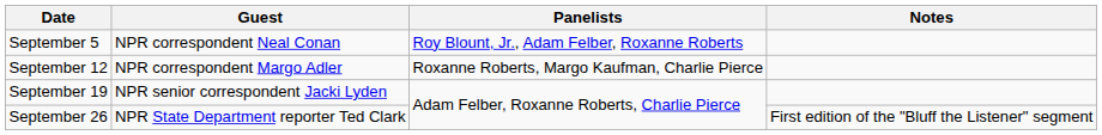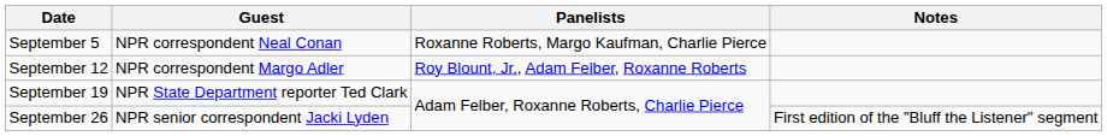September 5 | Panelists: Roy Blount, Jr., Adam Felber, Roxanne Roberts -> Roxanne Roberts, Margo Kaufman, Charlie Pierce
September 12 | Panelists: Roxanne Roberts, Margo Kaufman, Charlie Pierce -> Roy Blount, Jr., Adam Felber, Roxanne Roberts
September 19 | Guest: NPR senior correspondent Jacki Lyden -> NPR State Department reporter Ted Clark
September 26 | Guest: NPR State Department reporter Ted Clark -> NPR senior correspondent Jacki Lyden
